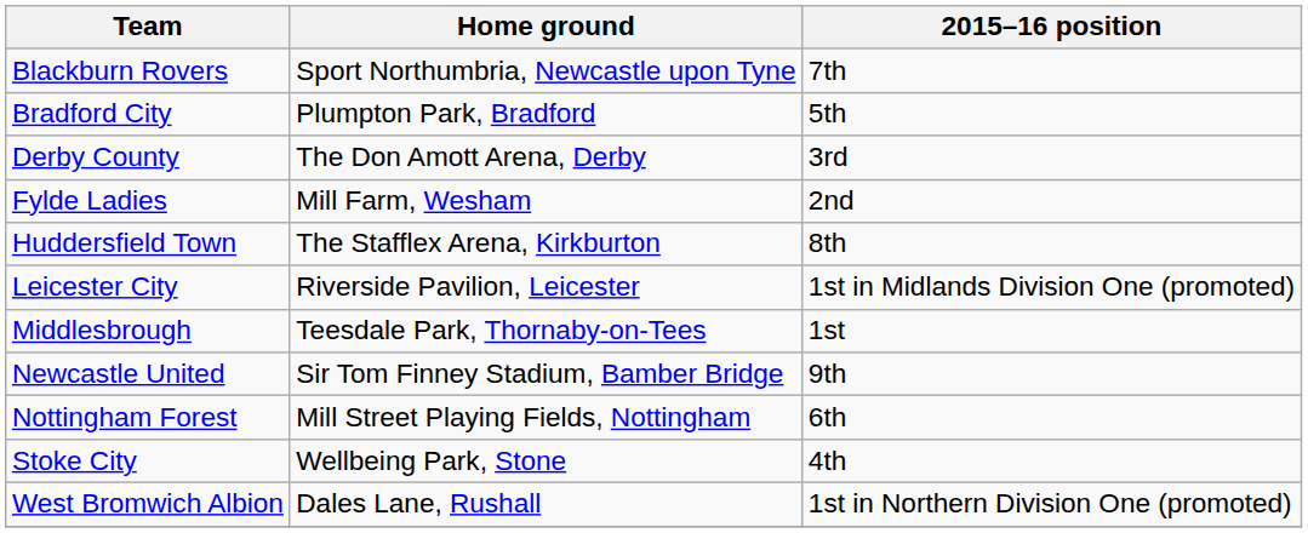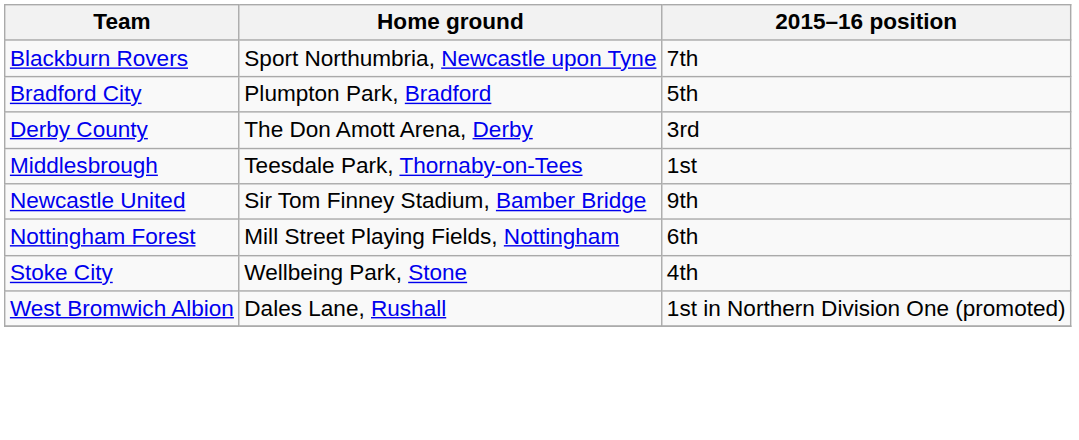- row: Fylde Ladies | Mill Farm, Wesham | 2nd
- row: Huddersfield Town | The Stafflex Arena, Kirkburton | 8th
- row: Leicester City | Riverside Pavilion, Leicester | 1st in Midlands Division One (promoted)
